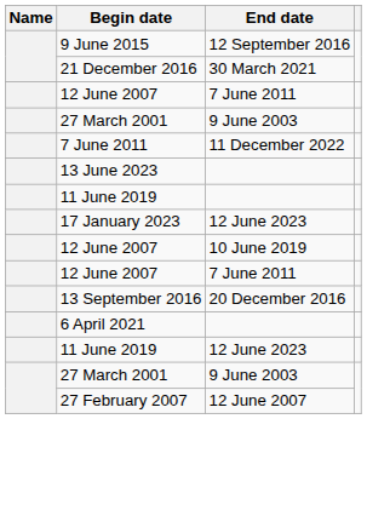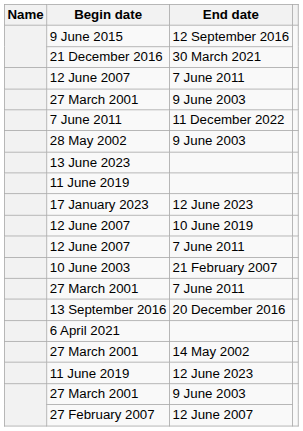+ row: 28 May 2002 | 9 June 2003
+ row: 10 June 2003 | 21 February 2007
+ row: 27 March 2001 | 7 June 2011
+ row: 27 March 2001 | 14 May 2002
